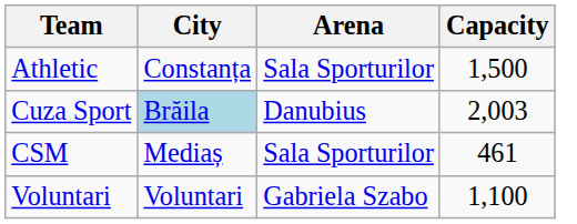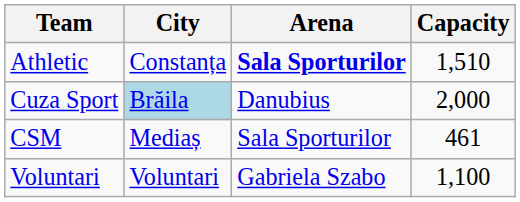Athletic | Arena: normal -> bold
Athletic | Capacity: 1,500 -> 1,510
Cuza Sport | Capacity: 2,003 -> 2,000
